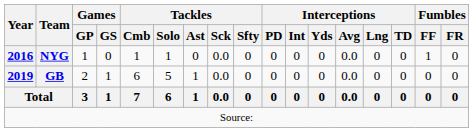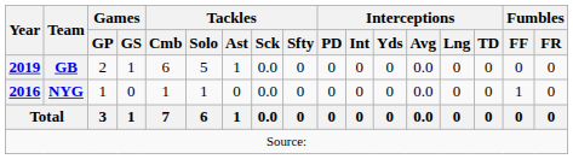rows swapped: NYG <-> GB
